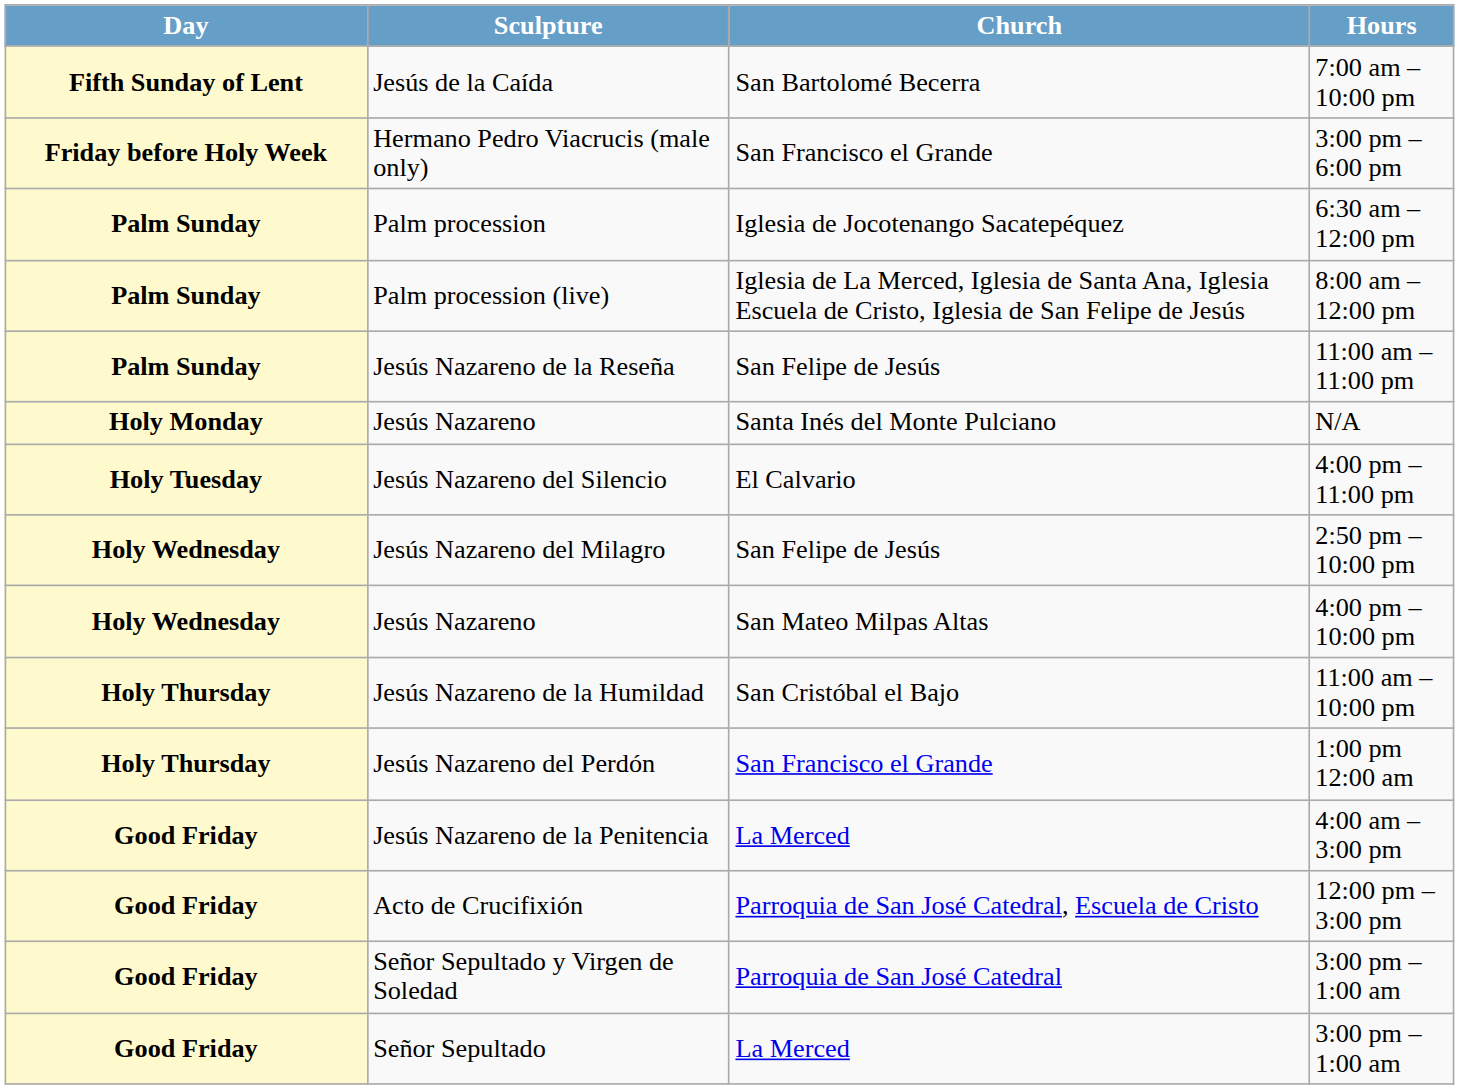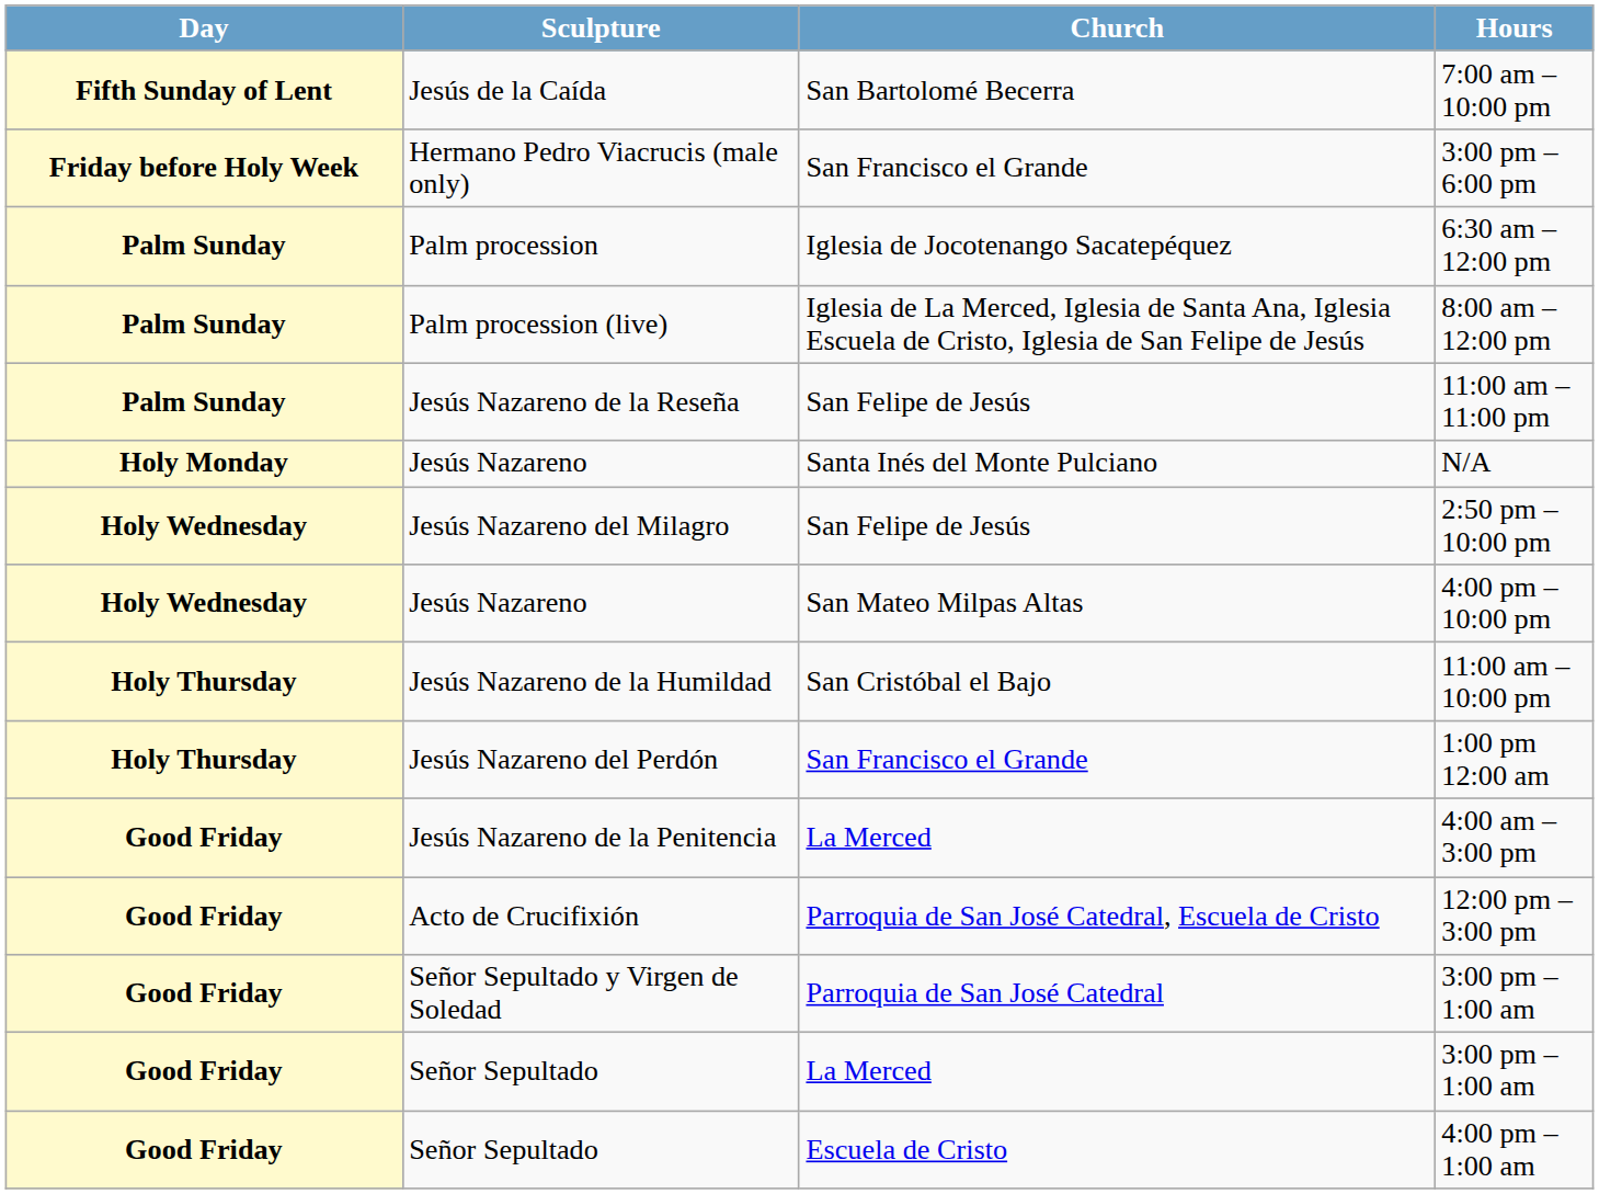- row: Holy Tuesday | Jesús Nazareno del Silencio | El Calvario | 4:00 pm – 11:00 pm
+ row: Good Friday | Señor Sepultado | Escuela de Cristo | 4:00 pm – 1:00 am
